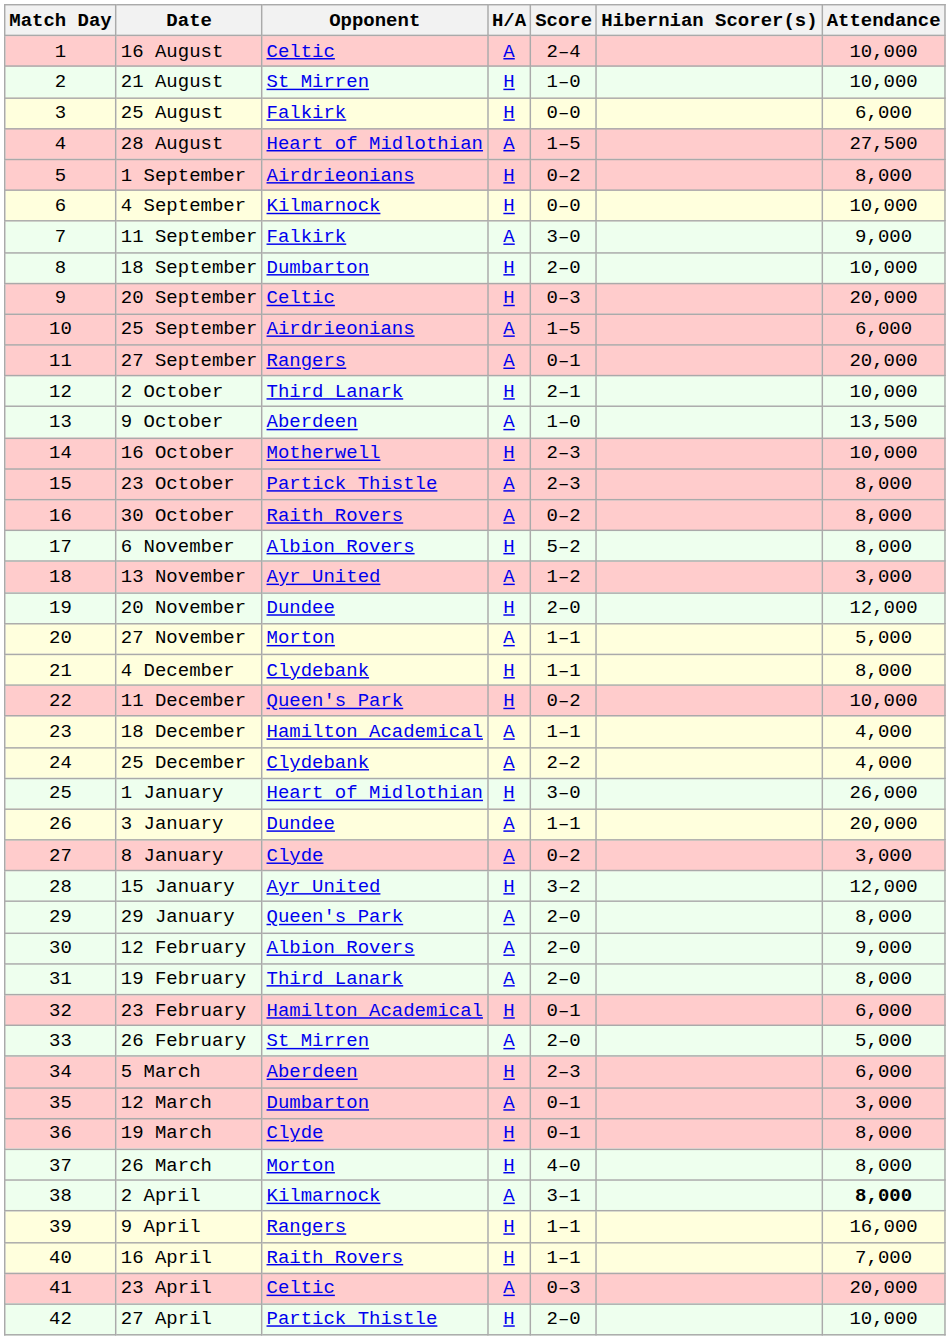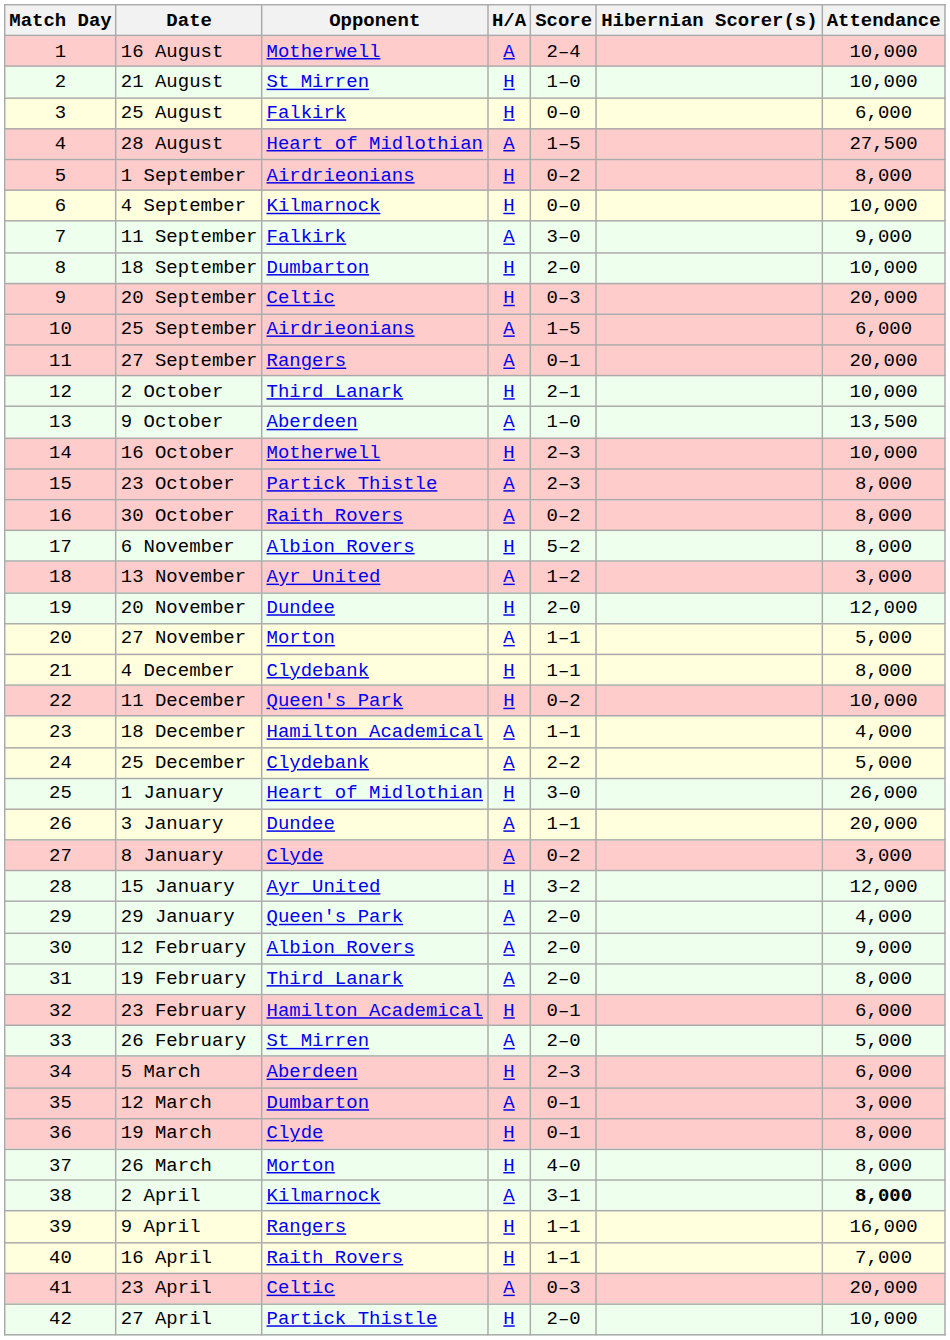16 August | Opponent: Celtic -> Motherwell
25 December | Attendance: 4,000 -> 5,000
29 January | Attendance: 8,000 -> 4,000
